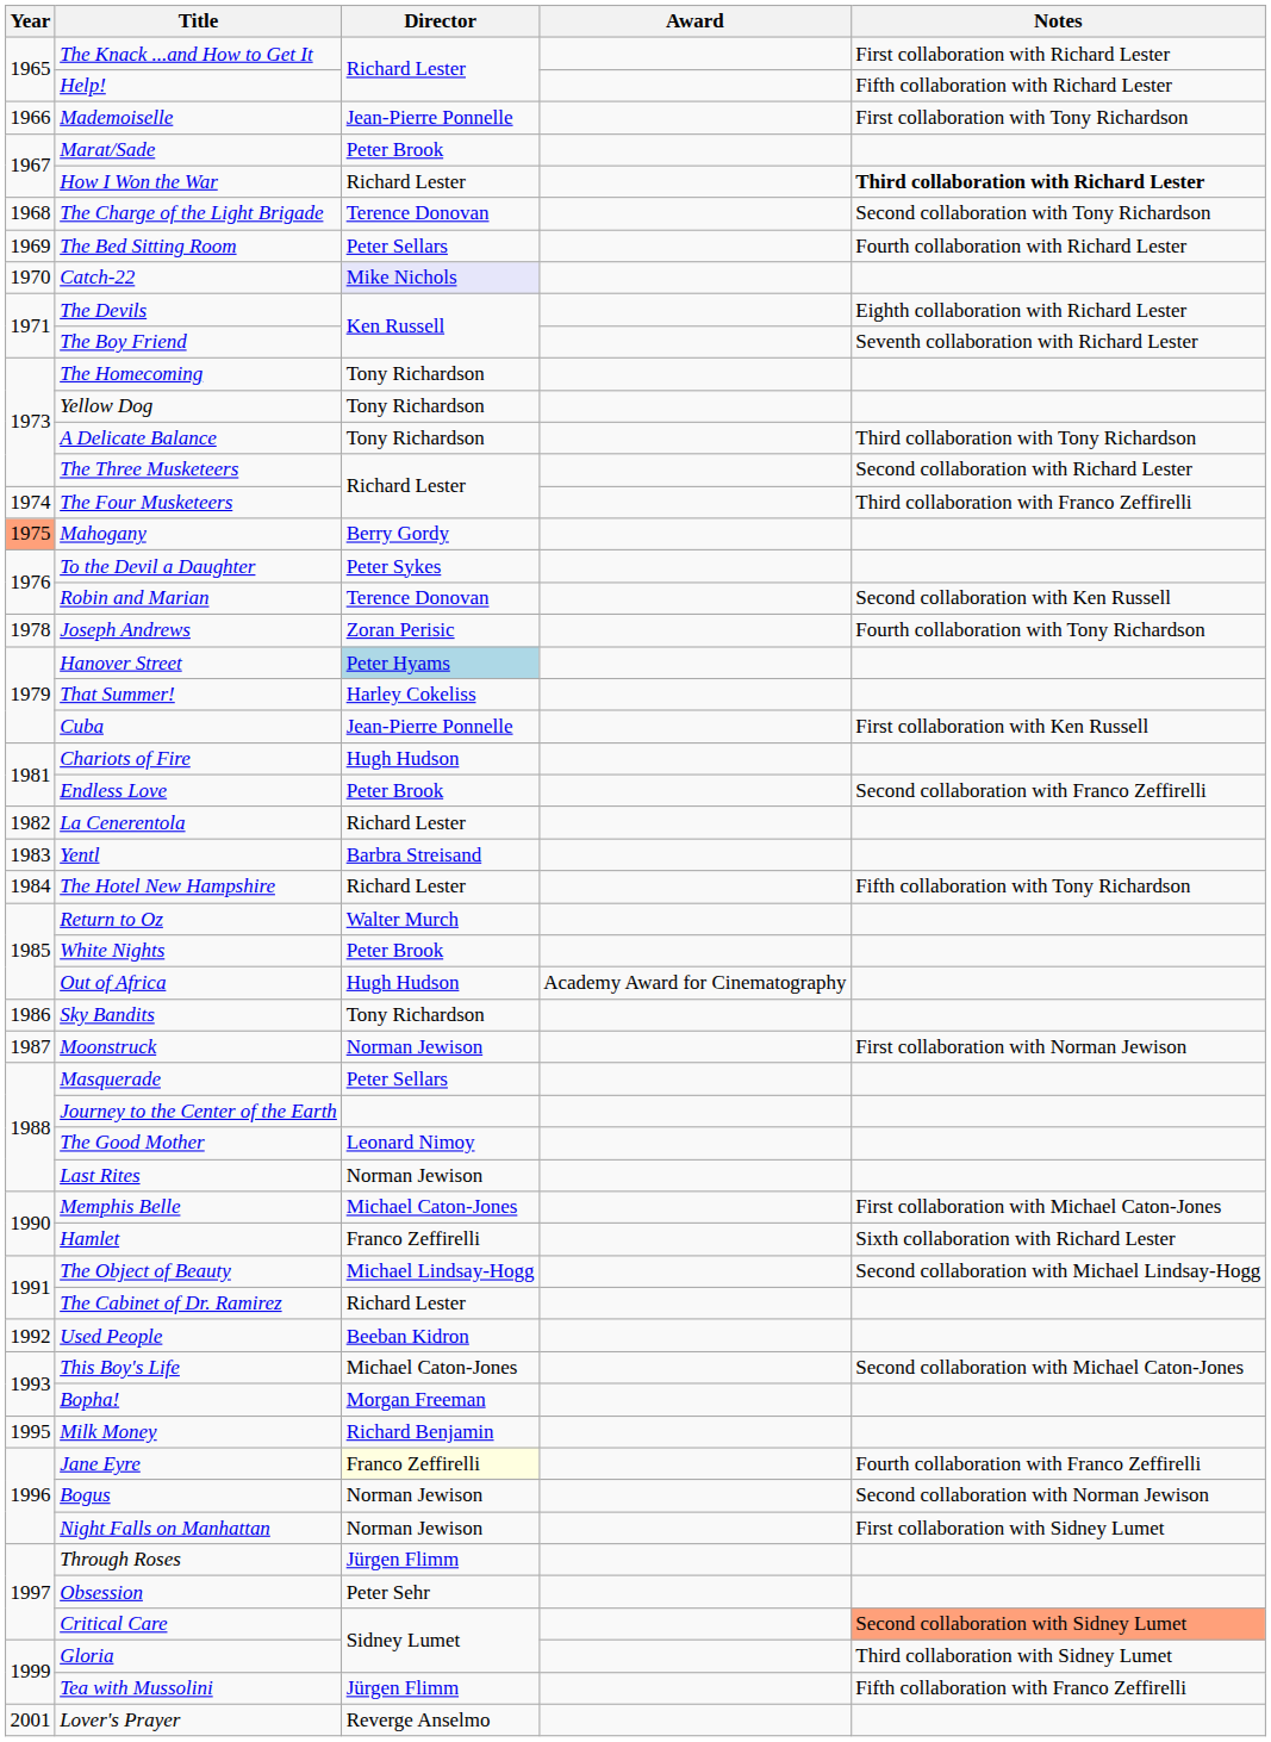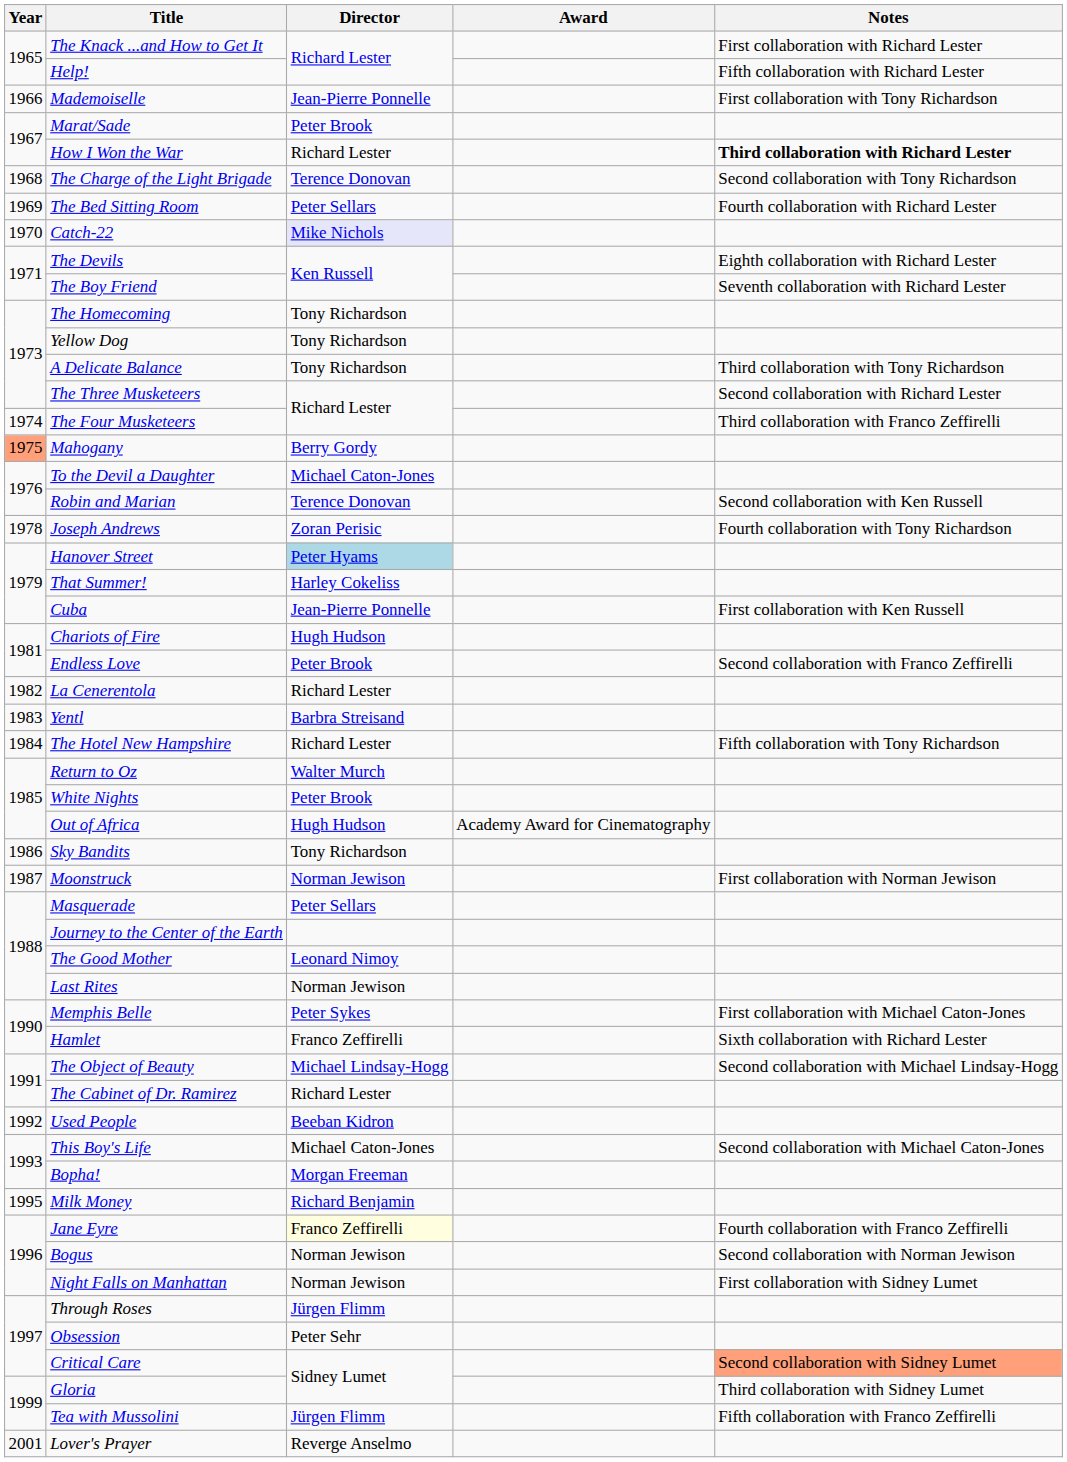To the Devil a Daughter | Director: Peter Sykes -> Michael Caton-Jones
Memphis Belle | Director: Michael Caton-Jones -> Peter Sykes
